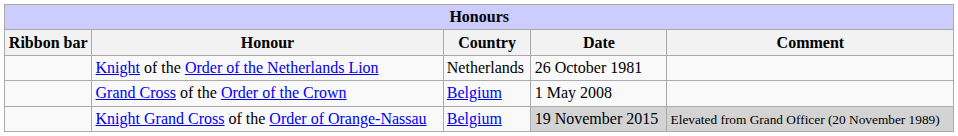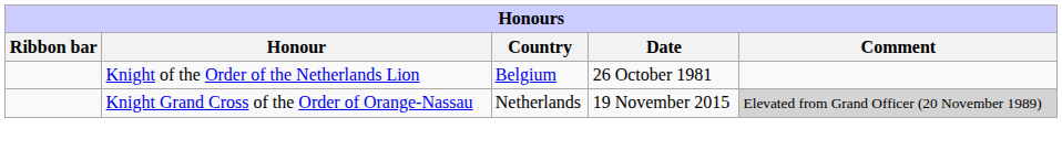Knight of the Order of the Netherlands Lion | Country: Netherlands -> Belgium
- row: Grand Cross of the Order of the Crown | Belgium | 1 May 2008
Knight Grand Cross of the Order of Orange-Nassau | Country: Belgium -> Netherlands
Knight Grand Cross of the Order of Orange-Nassau | Date: lightgrey background -> no background
